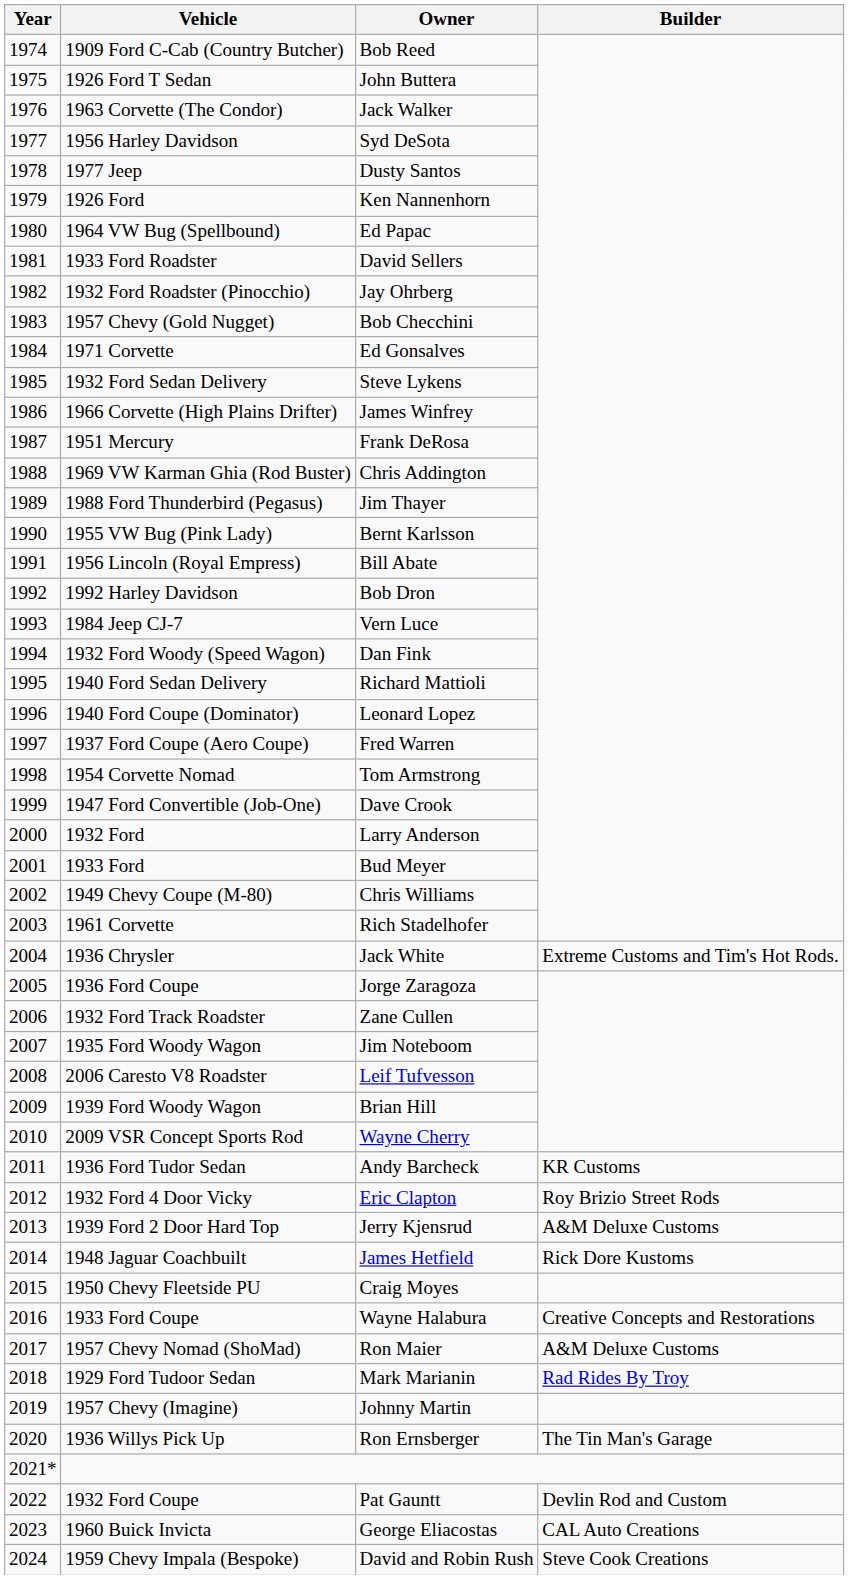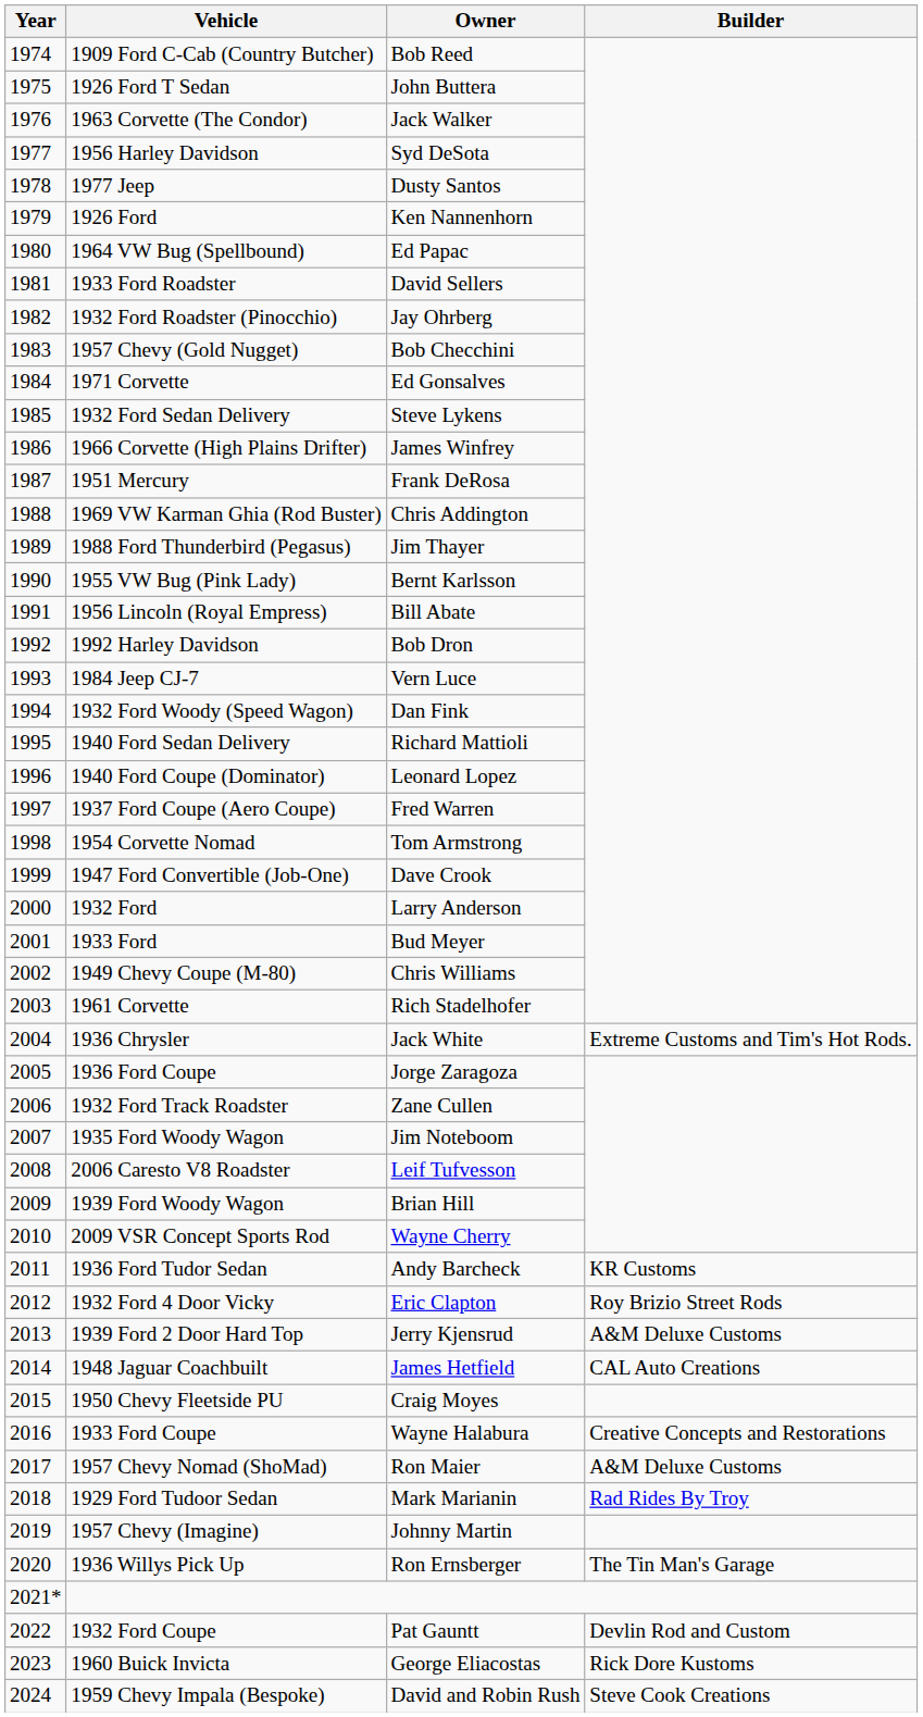1948 Jaguar Coachbuilt | Builder: Rick Dore Kustoms -> CAL Auto Creations
1960 Buick Invicta | Builder: CAL Auto Creations -> Rick Dore Kustoms
